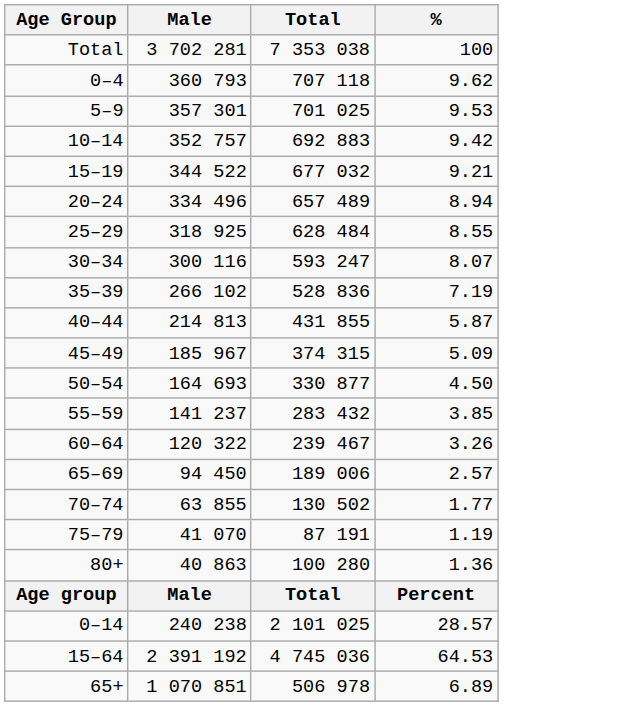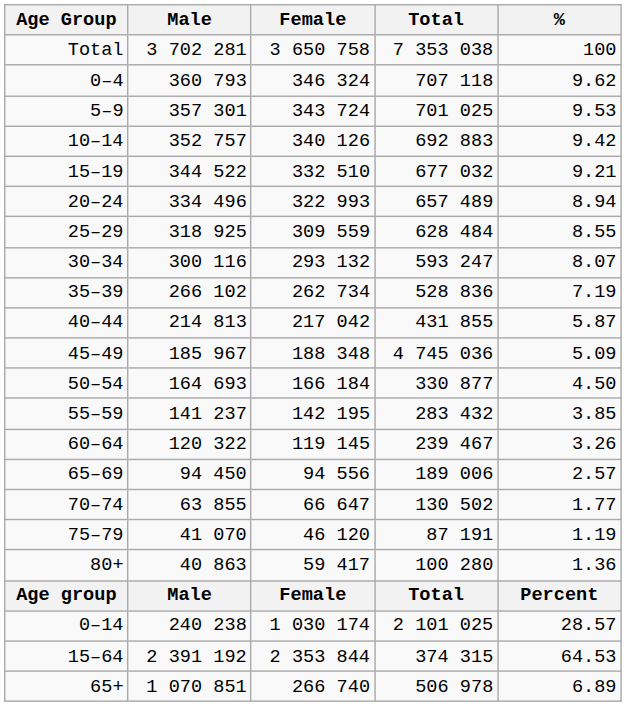+ column: Female | 3 650 758 | 346 324 | 343 724 | 340 126 | 332 510 | 322 993 | 309 559 | 293 132 | 262 734 | 217 042 | 188 348 | 166 184 | 142 195 | 119 145 | 94 556 | 66 647 | 46 120 | 59 417 | Female | 1 030 174 | 2 353 844 | 266 740
45–49 | Total: 374 315 -> 4 745 036
15–64 | Total: 4 745 036 -> 374 315
